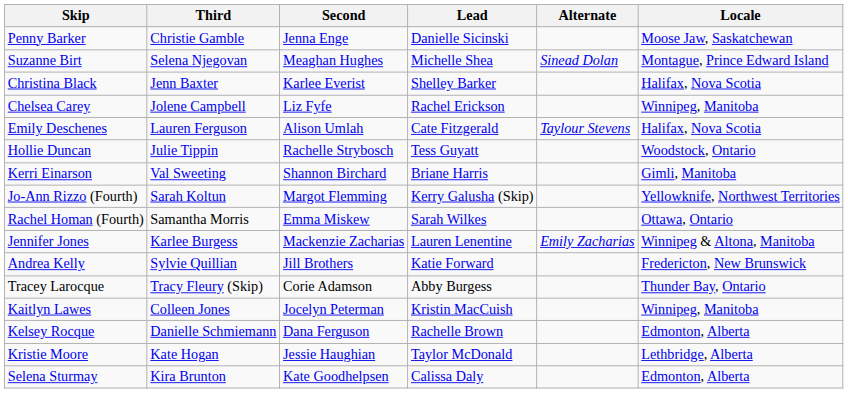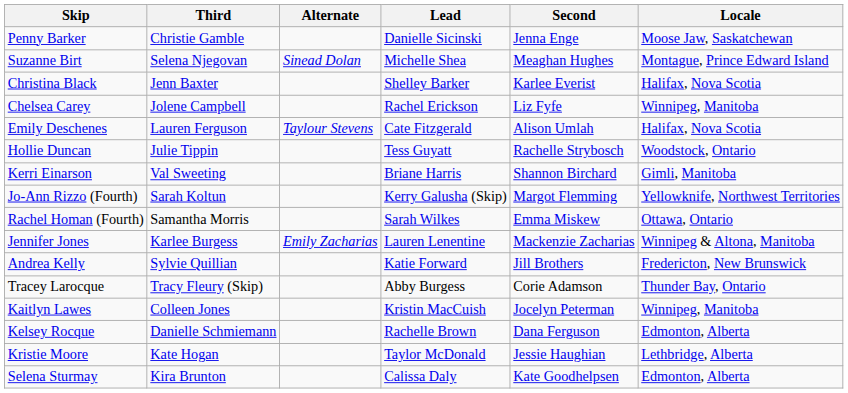columns swapped: Second <-> Alternate
